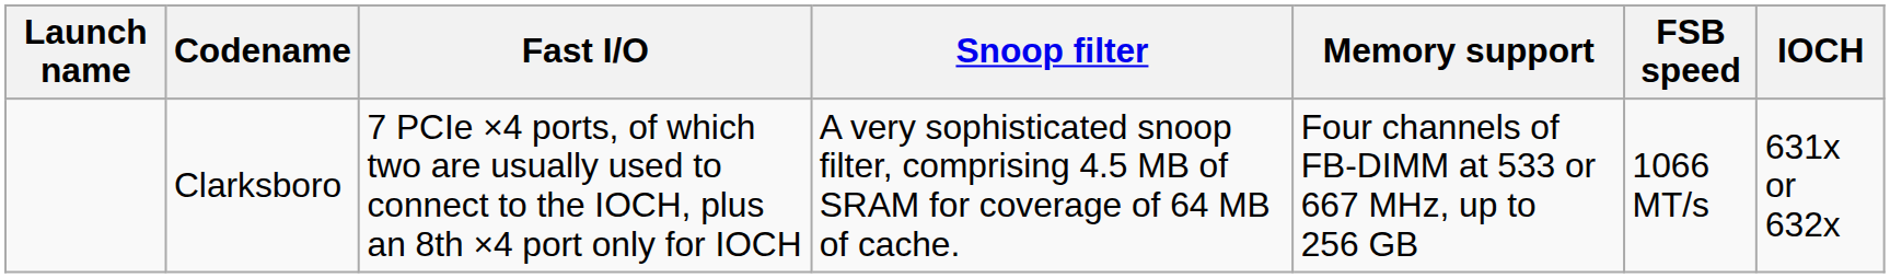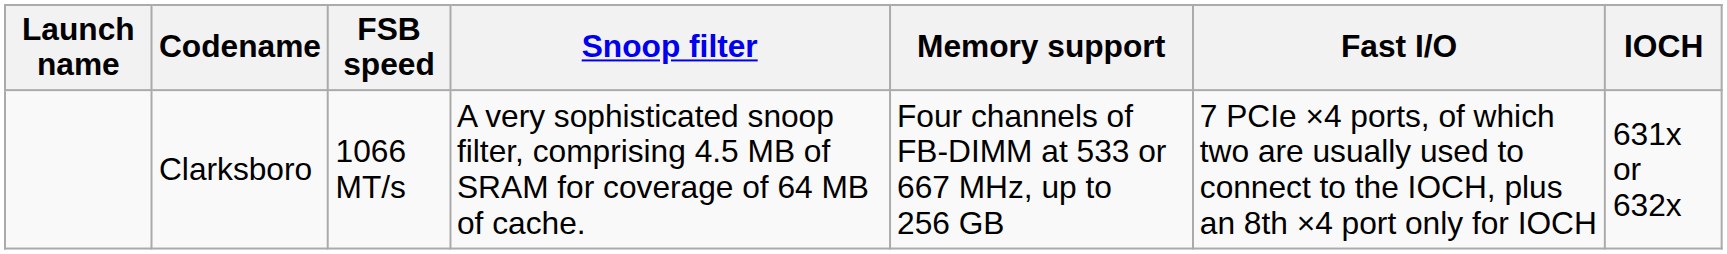columns swapped: FSB speed <-> Fast I/O
